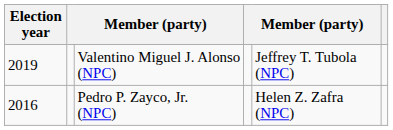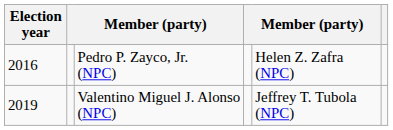rows swapped: Pedro P. Zayco, Jr. (NPC) <-> Valentino Miguel J. Alonso (NPC)
